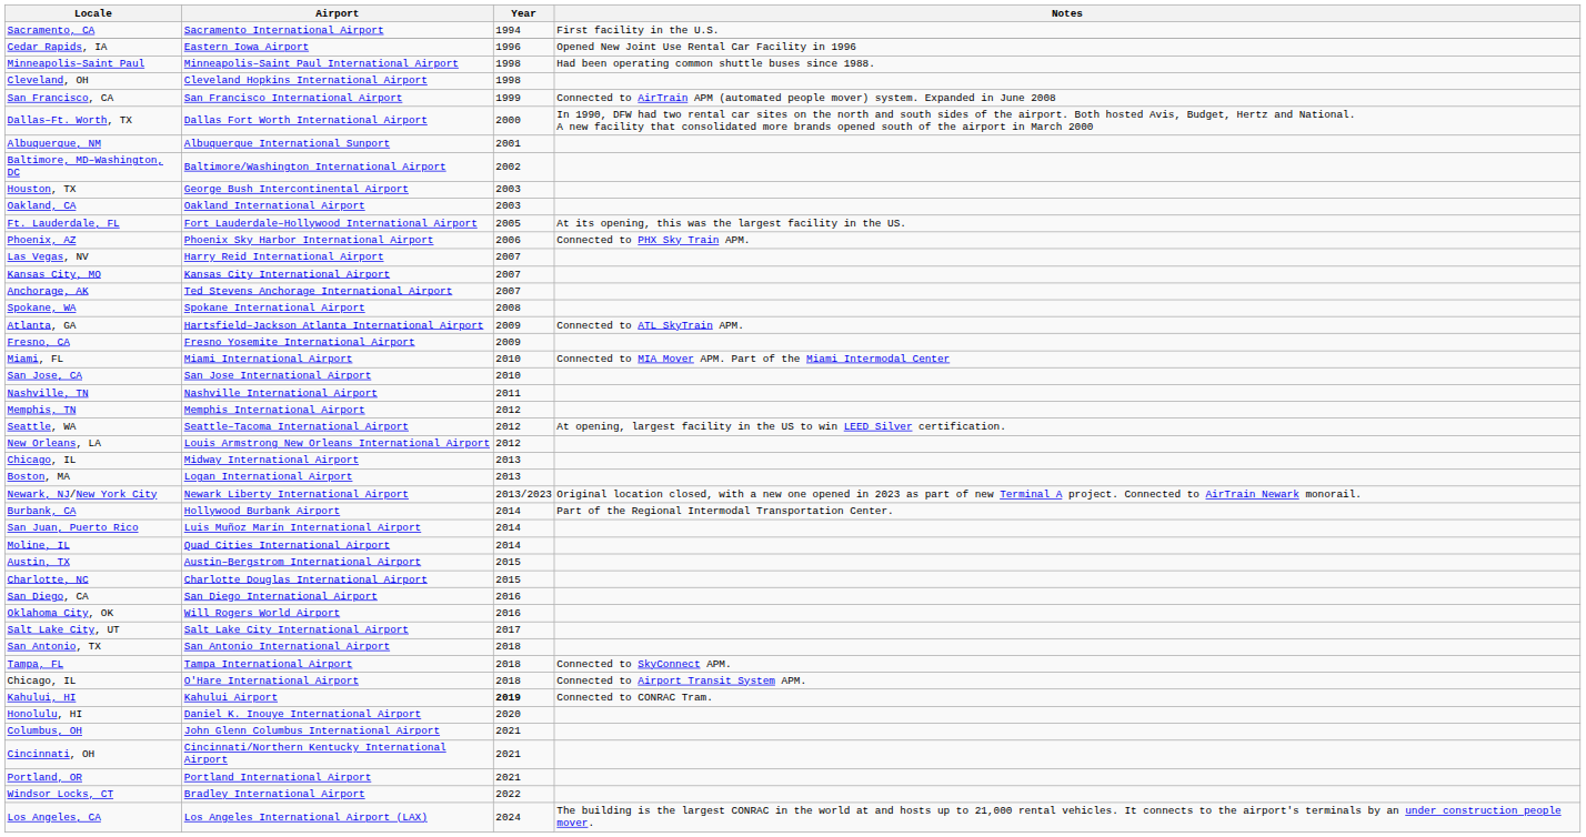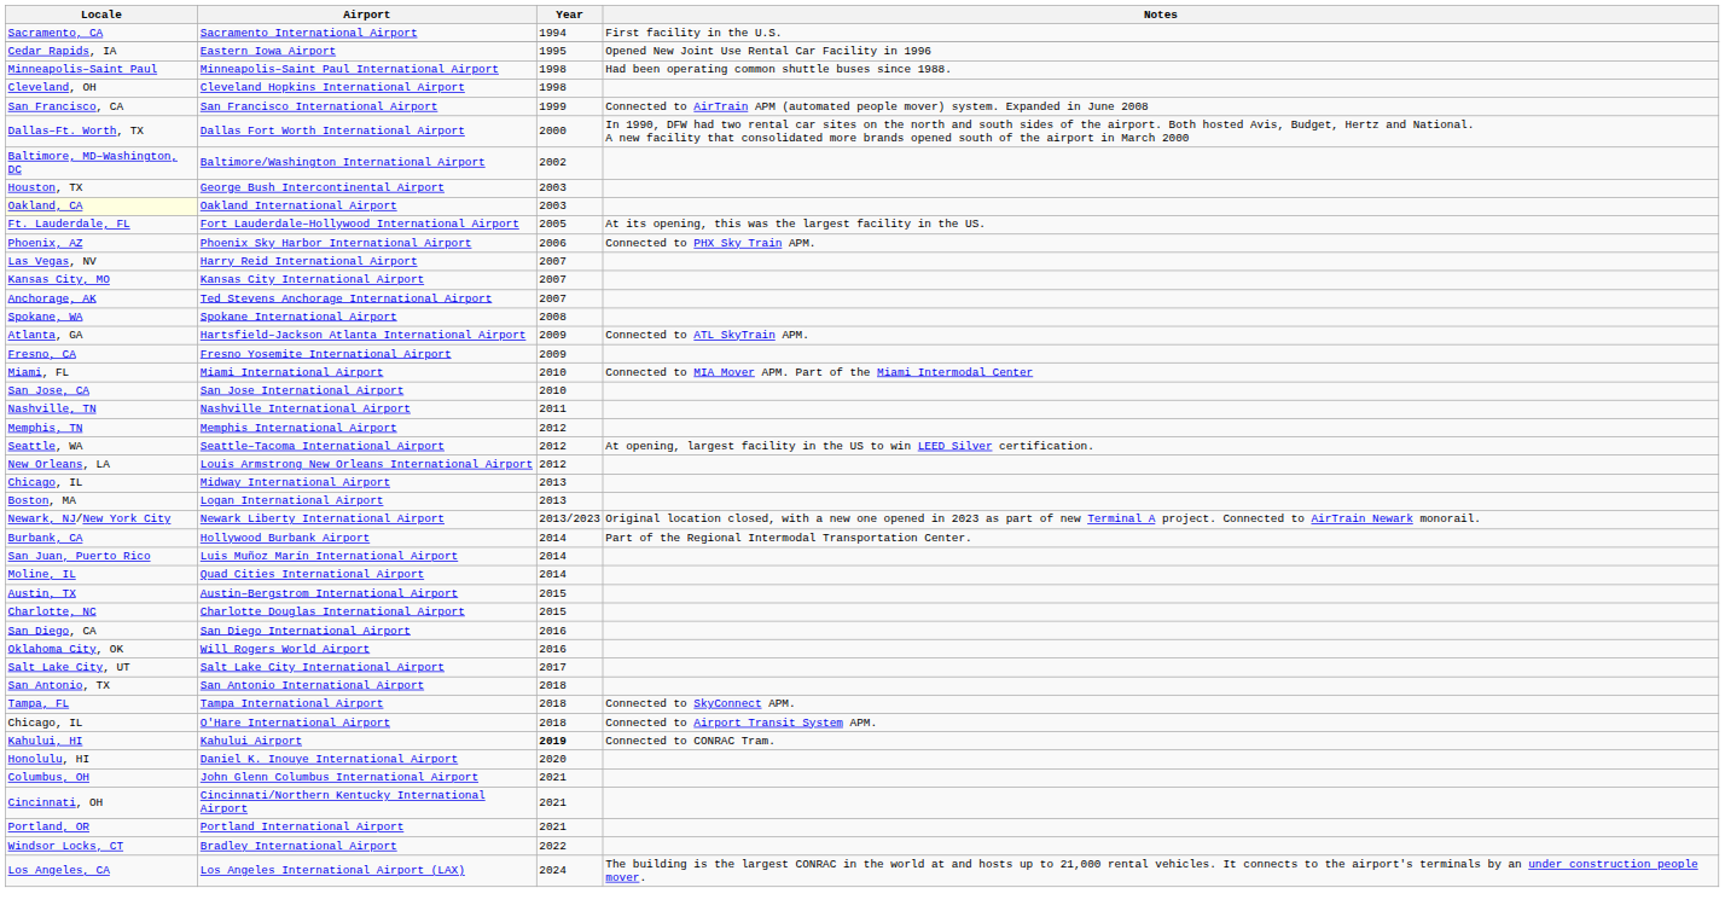Eastern Iowa Airport | Year: 1996 -> 1995
- row: Albuquerque, NM | Albuquerque International Sunport | 2001
Oakland International Airport | Locale: no background -> lightyellow background
